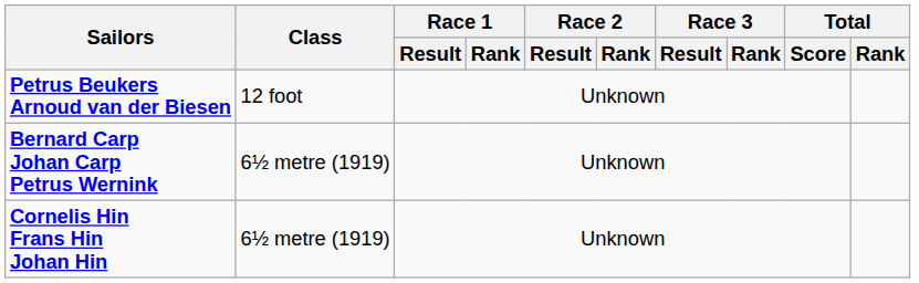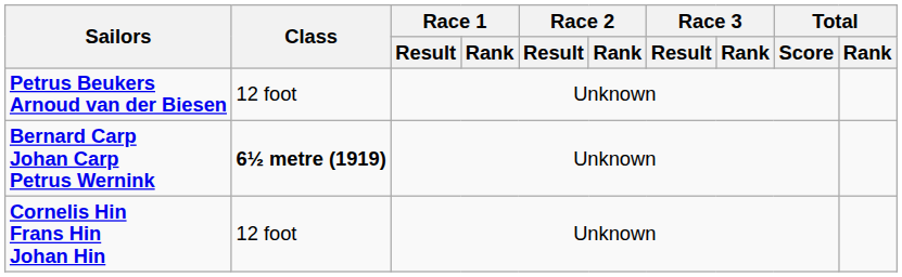Bernard Carp Johan Carp Petrus Wernink | Class: normal -> bold
Cornelis Hin Frans Hin Johan Hin | Class: 6½ metre (1919) -> 12 foot
